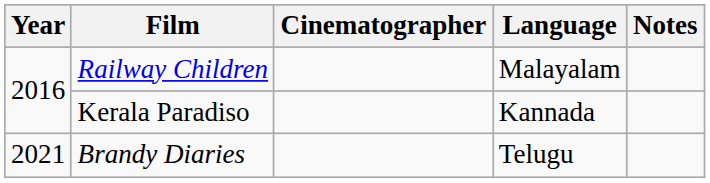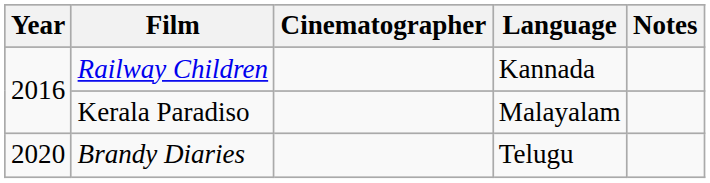Railway Children | Language: Malayalam -> Kannada
Kerala Paradiso | Language: Kannada -> Malayalam
Brandy Diaries | Year: 2021 -> 2020
